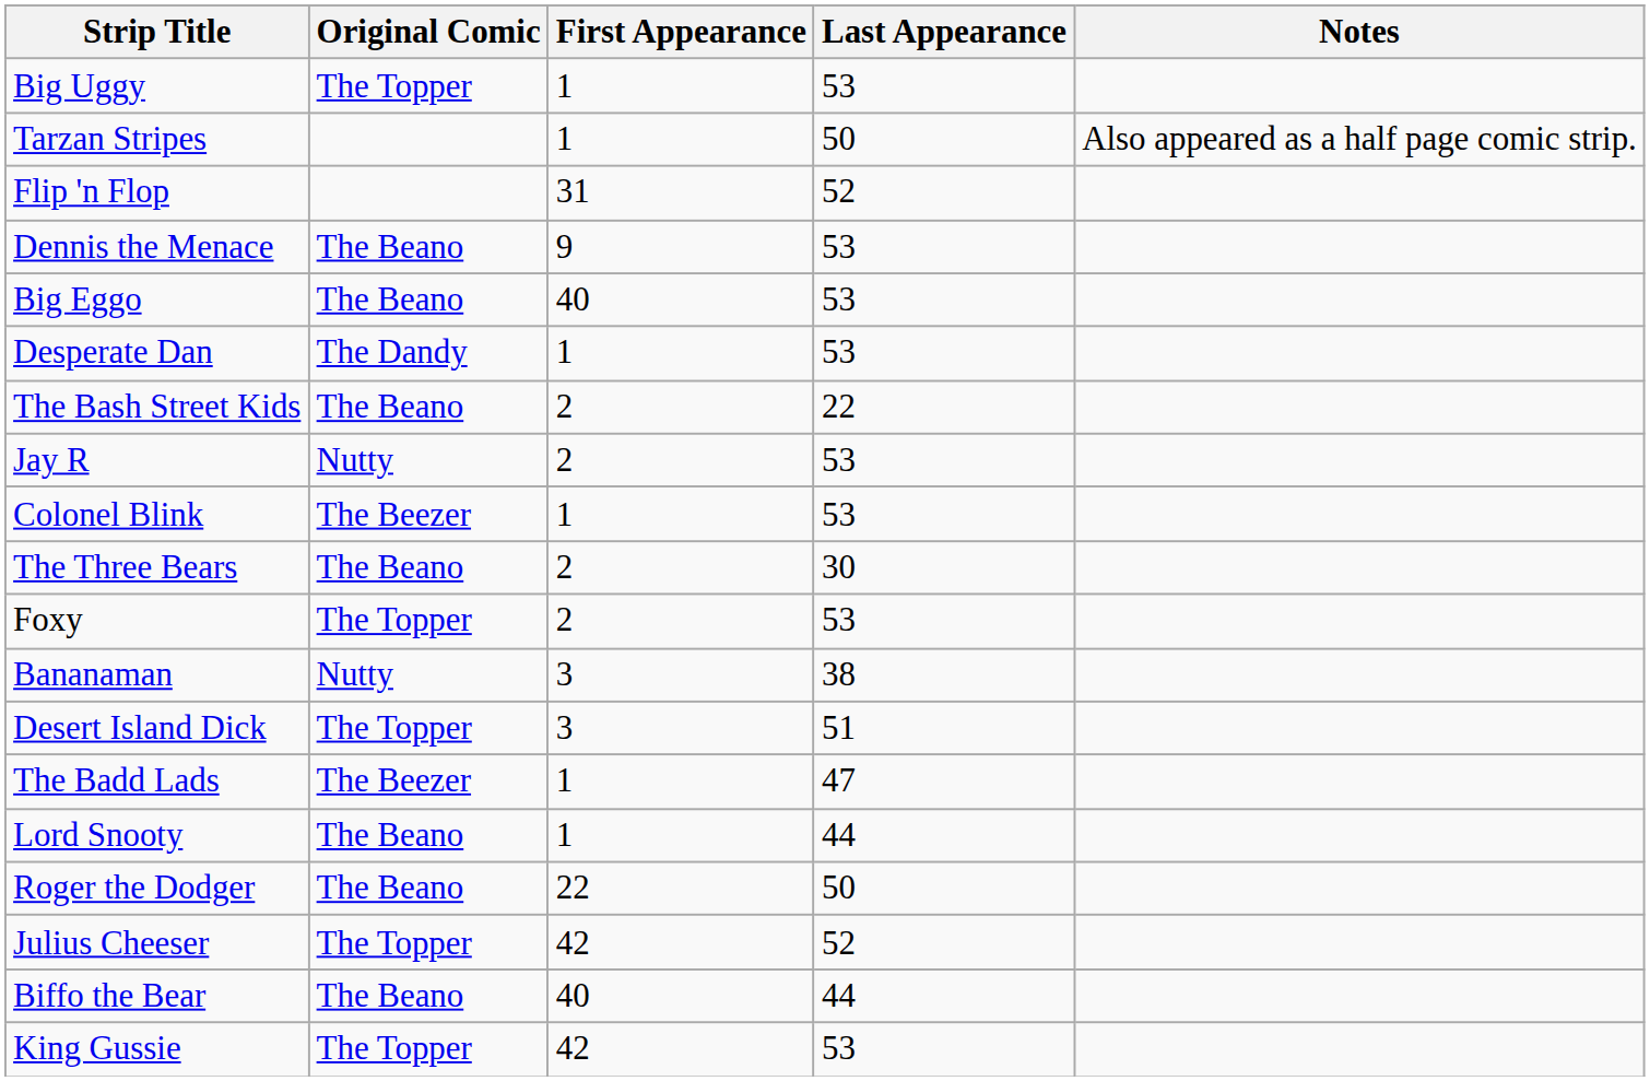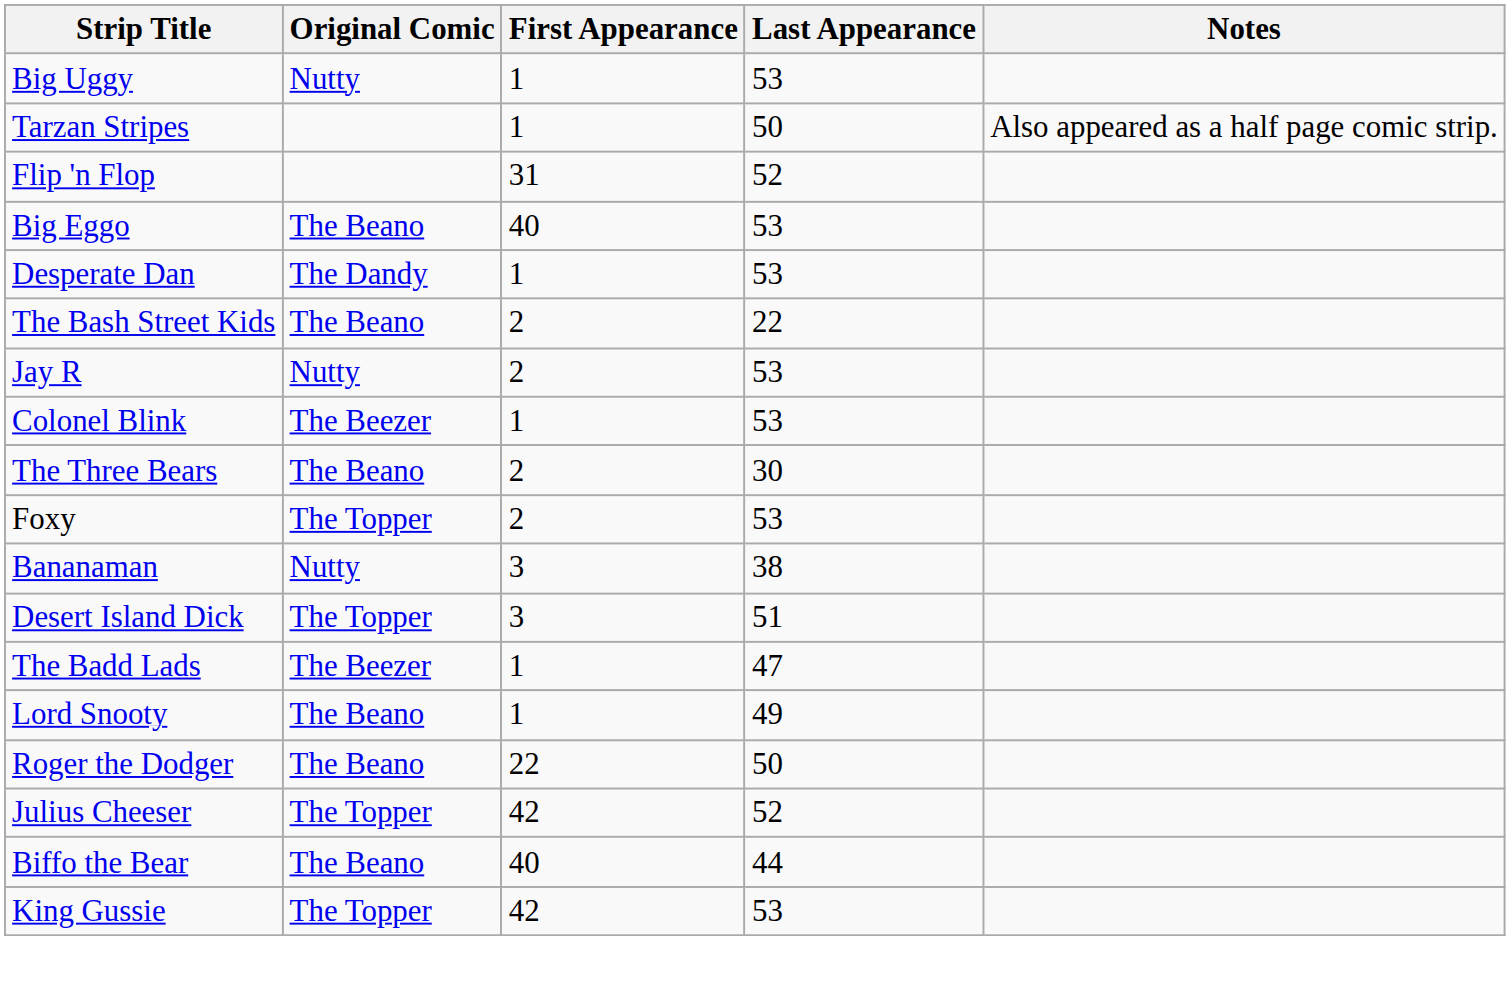Big Uggy | Original Comic: The Topper -> Nutty
- row: Dennis the Menace | The Beano | 9 | 53
Lord Snooty | Last Appearance: 44 -> 49
